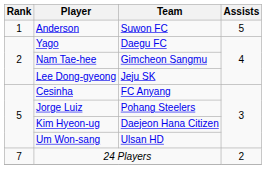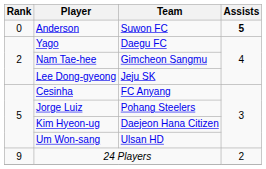Anderson | Rank: 1 -> 0
Anderson | Assists: normal -> bold
24 Players | Rank: 7 -> 9
